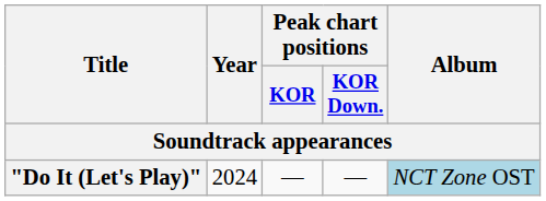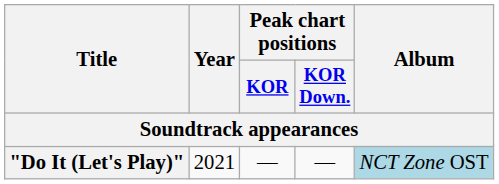"Do It (Let's Play)" | Year: 2024 -> 2021
